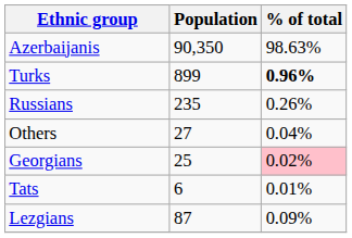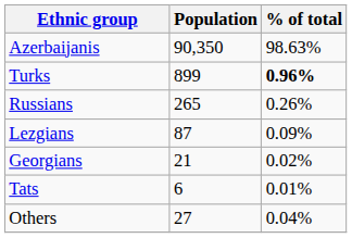Russians | Population: 235 -> 265
rows swapped: Lezgians <-> Others
Georgians | Population: 25 -> 21
Georgians | % of total: pink background -> no background
